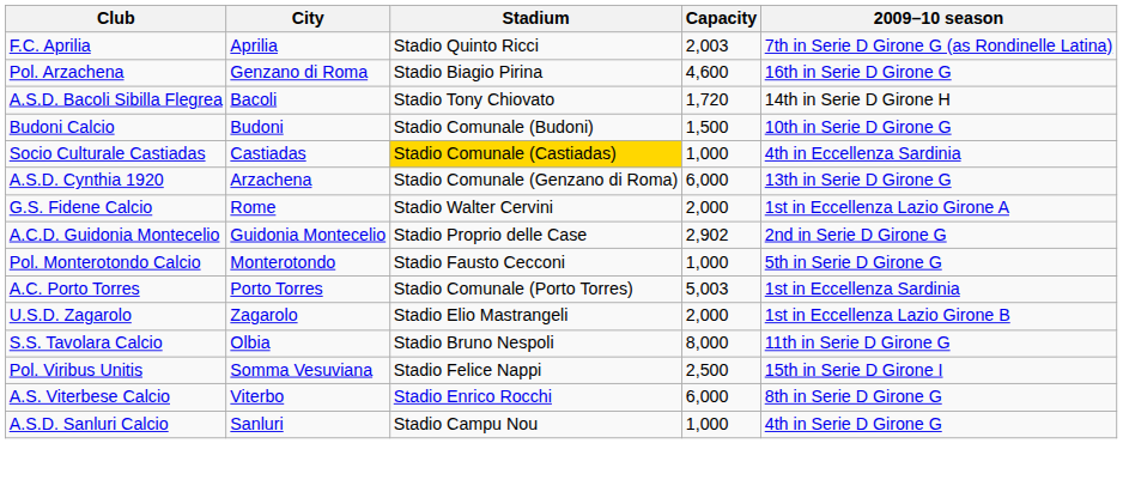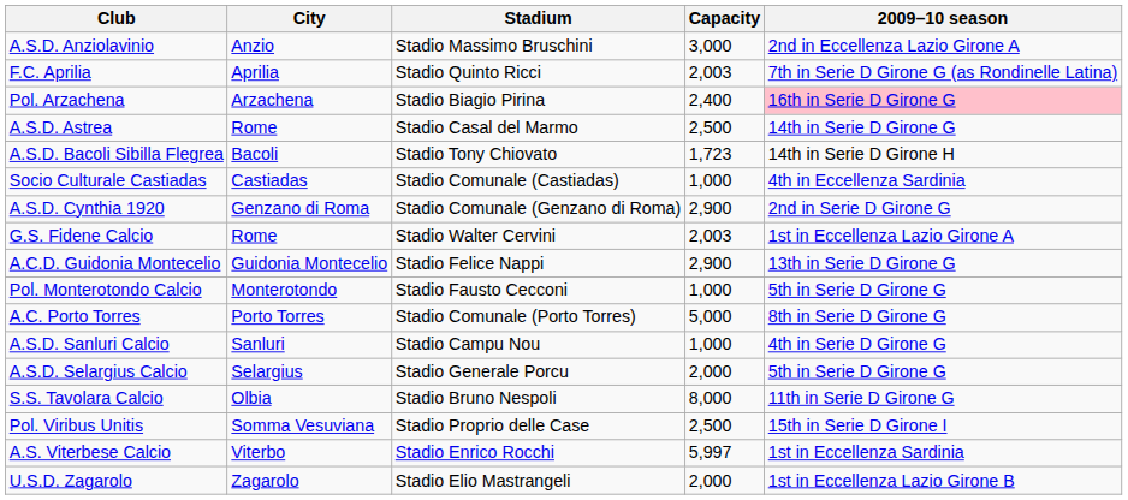+ row: A.S.D. Anziolavinio | Anzio | Stadio Massimo Bruschini | 3,000 | 2nd in Eccellenza Lazio Girone A
Pol. Arzachena | City: Genzano di Roma -> Arzachena
Pol. Arzachena | Capacity: 4,600 -> 2,400
Pol. Arzachena | 2009–10 season: no background -> pink background
+ row: A.S.D. Astrea | Rome | Stadio Casal del Marmo | 2,500 | 14th in Serie D Girone G
A.S.D. Bacoli Sibilla Flegrea | Capacity: 1,720 -> 1,723
- row: Budoni Calcio | Budoni | Stadio Comunale (Budoni) | 1,500 | 10th in Serie D Girone G
Socio Culturale Castiadas | Stadium: gold background -> no background
A.S.D. Cynthia 1920 | City: Arzachena -> Genzano di Roma
A.S.D. Cynthia 1920 | Capacity: 6,000 -> 2,900
A.S.D. Cynthia 1920 | 2009–10 season: 13th in Serie D Girone G -> 2nd in Serie D Girone G
G.S. Fidene Calcio | Capacity: 2,000 -> 2,003
A.C.D. Guidonia Montecelio | Stadium: Stadio Proprio delle Case -> Stadio Felice Nappi
A.C.D. Guidonia Montecelio | Capacity: 2,902 -> 2,900
A.C.D. Guidonia Montecelio | 2009–10 season: 2nd in Serie D Girone G -> 13th in Serie D Girone G
A.C. Porto Torres | Capacity: 5,003 -> 5,000
A.C. Porto Torres | 2009–10 season: 1st in Eccellenza Sardinia -> 8th in Serie D Girone G
rows swapped: A.S.D. Sanluri Calcio <-> U.S.D. Zagarolo
+ row: A.S.D. Selargius Calcio | Selargius | Stadio Generale Porcu | 2,000 | 5th in Serie D Girone G
Pol. Viribus Unitis | Stadium: Stadio Felice Nappi -> Stadio Proprio delle Case
A.S. Viterbese Calcio | Capacity: 6,000 -> 5,997
A.S. Viterbese Calcio | 2009–10 season: 8th in Serie D Girone G -> 1st in Eccellenza Sardinia
